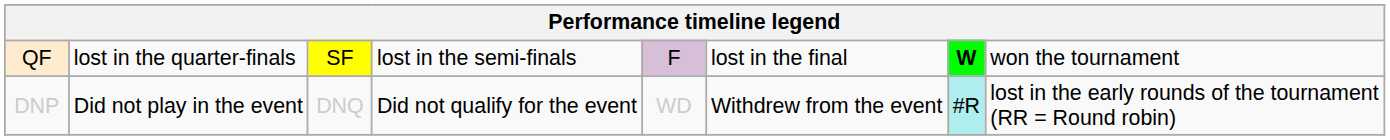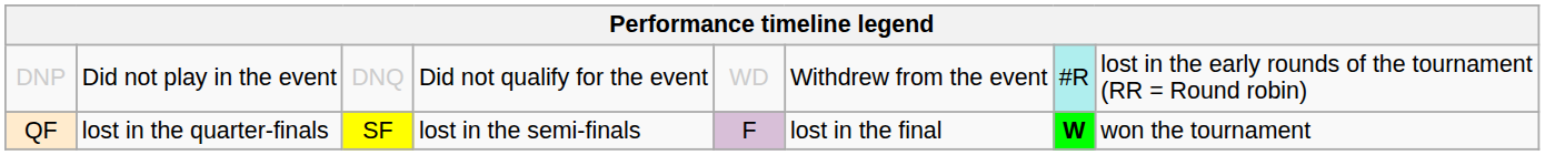rows swapped: DNP <-> QF
